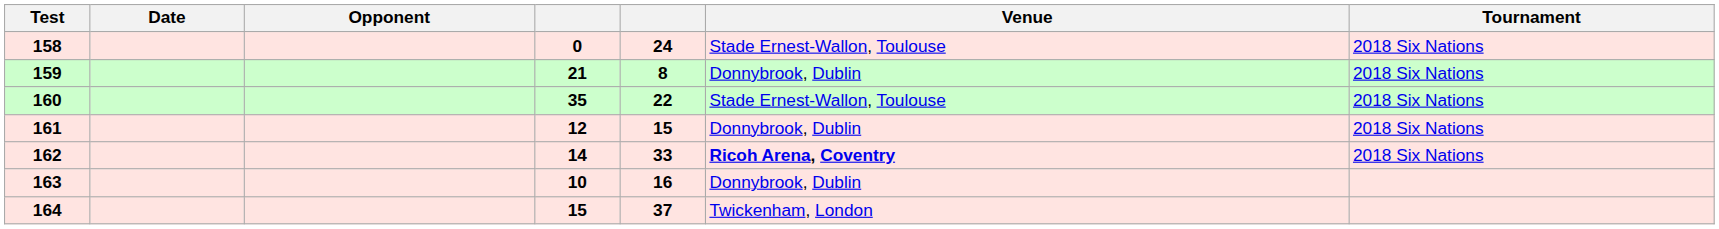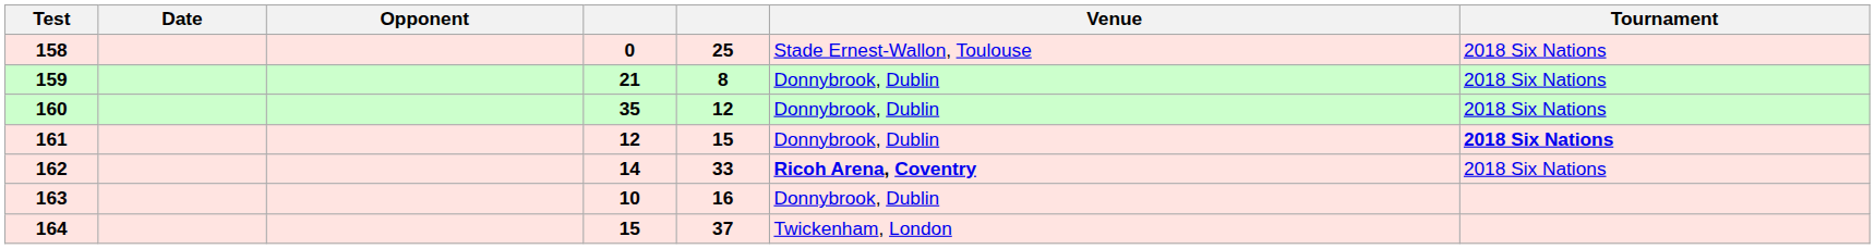158 | column 5: 24 -> 25
160 | column 5: 22 -> 12
160 | Venue: Stade Ernest-Wallon, Toulouse -> Donnybrook, Dublin
161 | Tournament: normal -> bold
